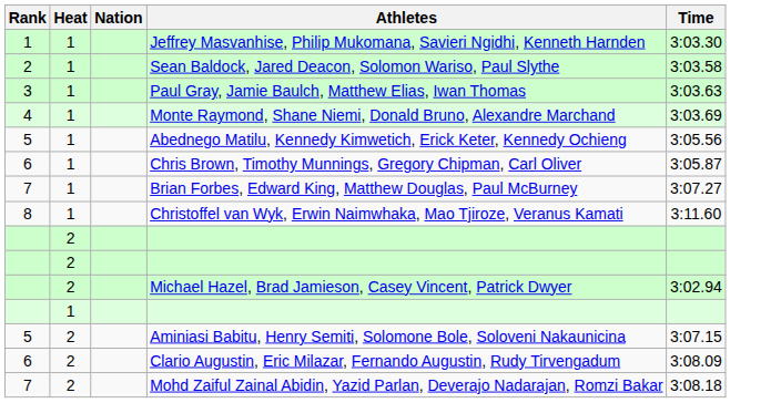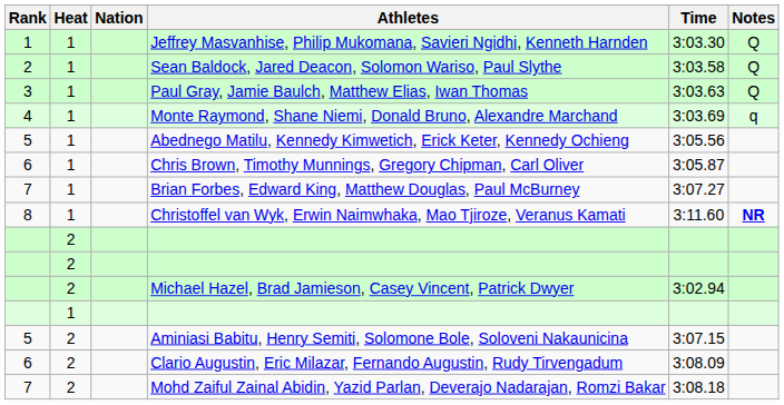+ column: Notes | Q | Q | Q | q | NR
